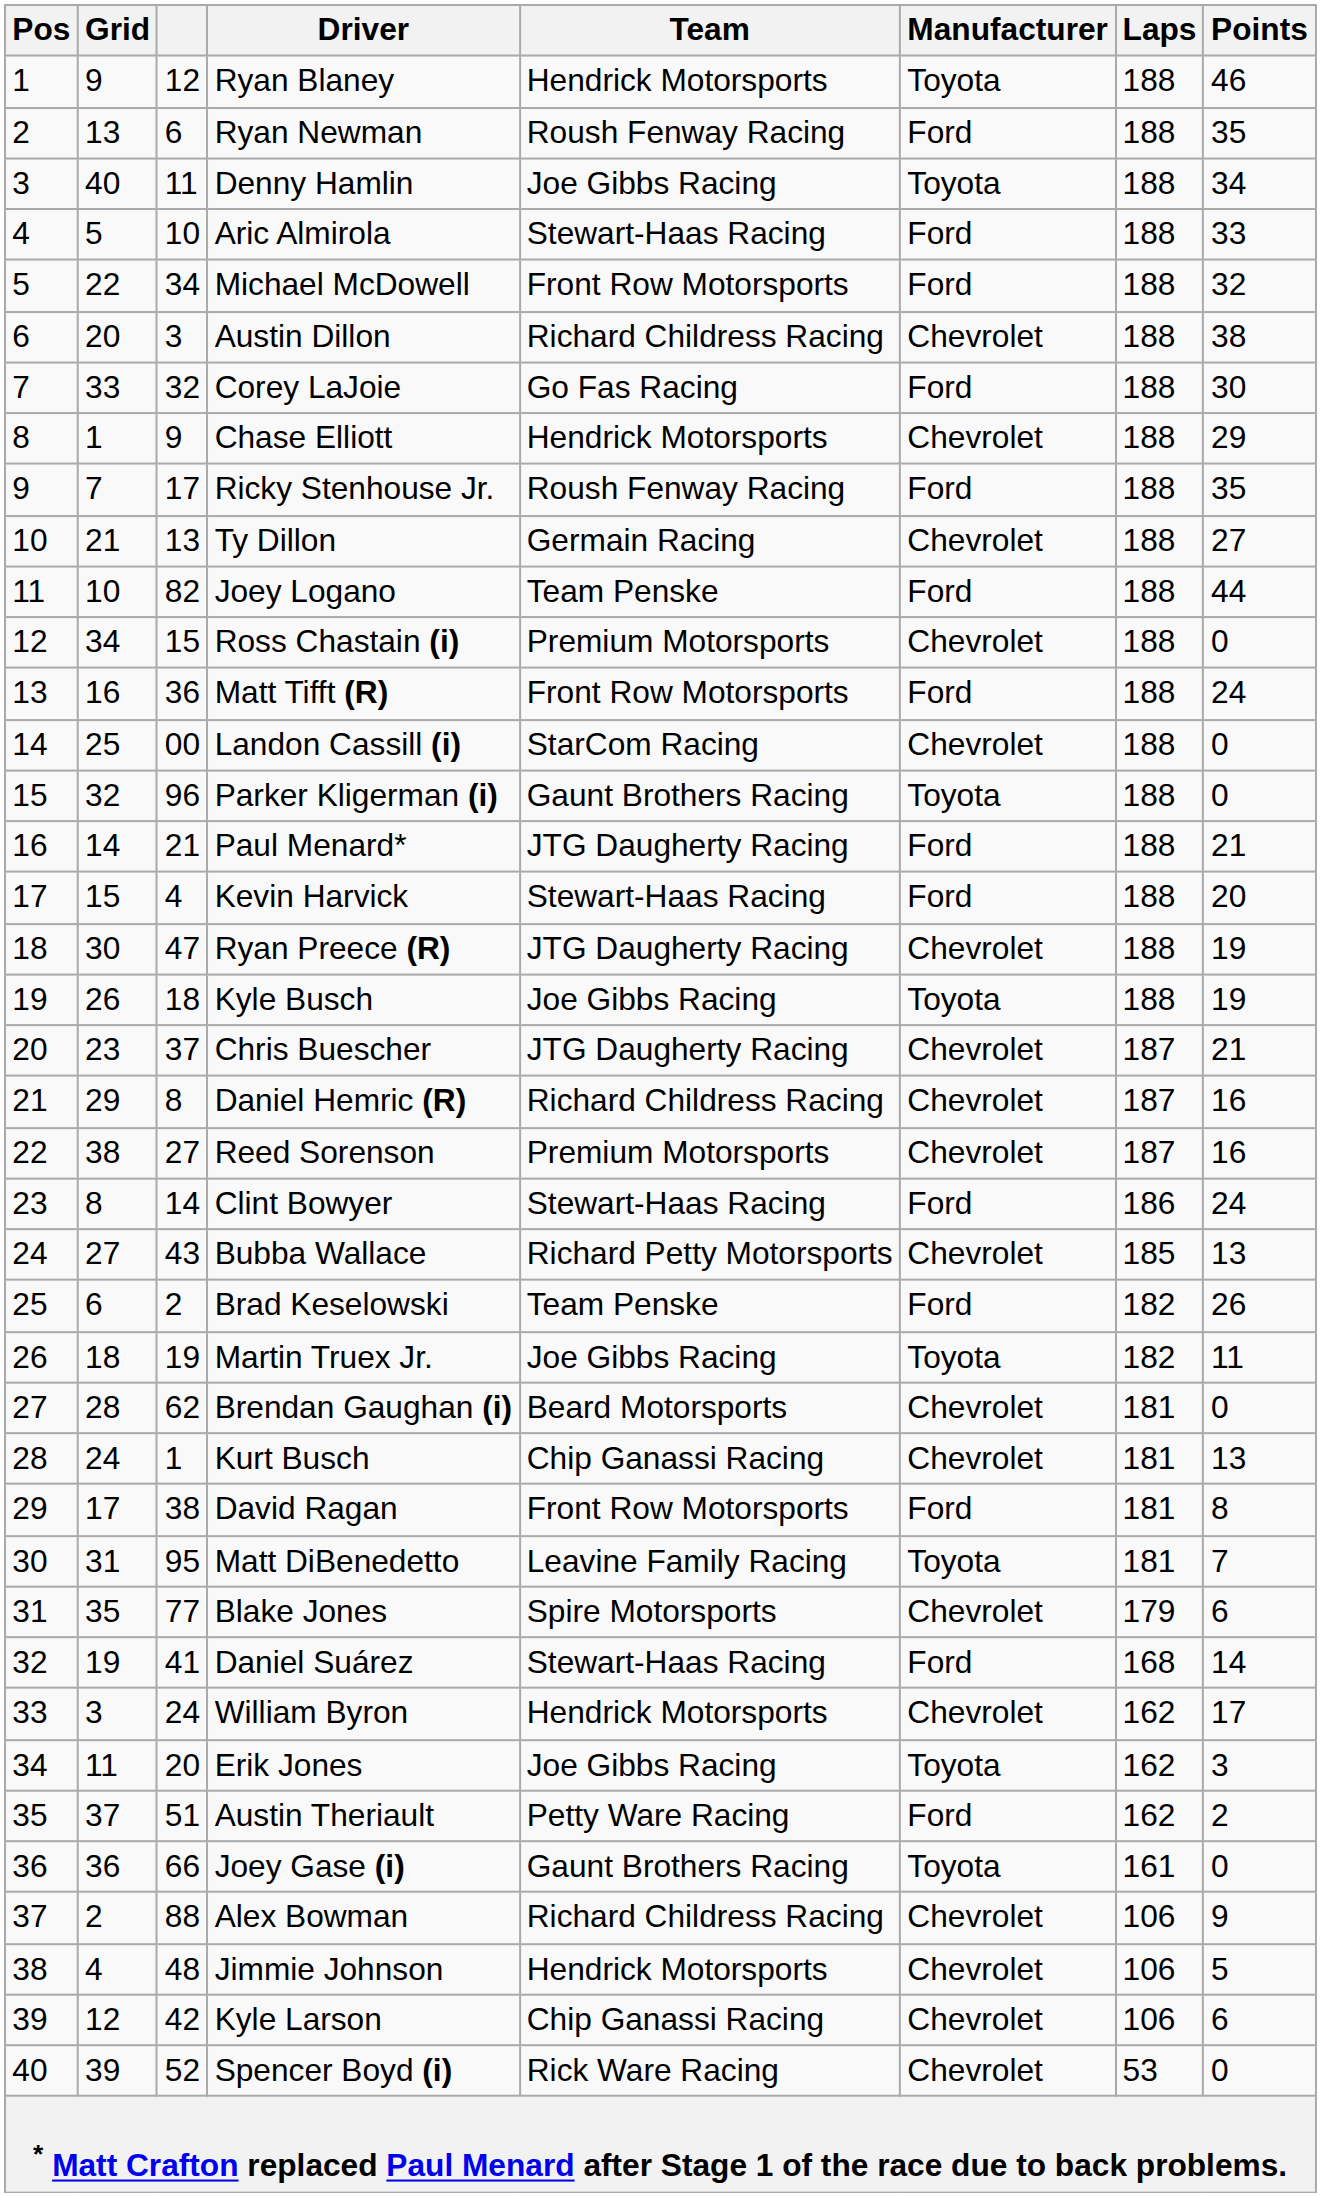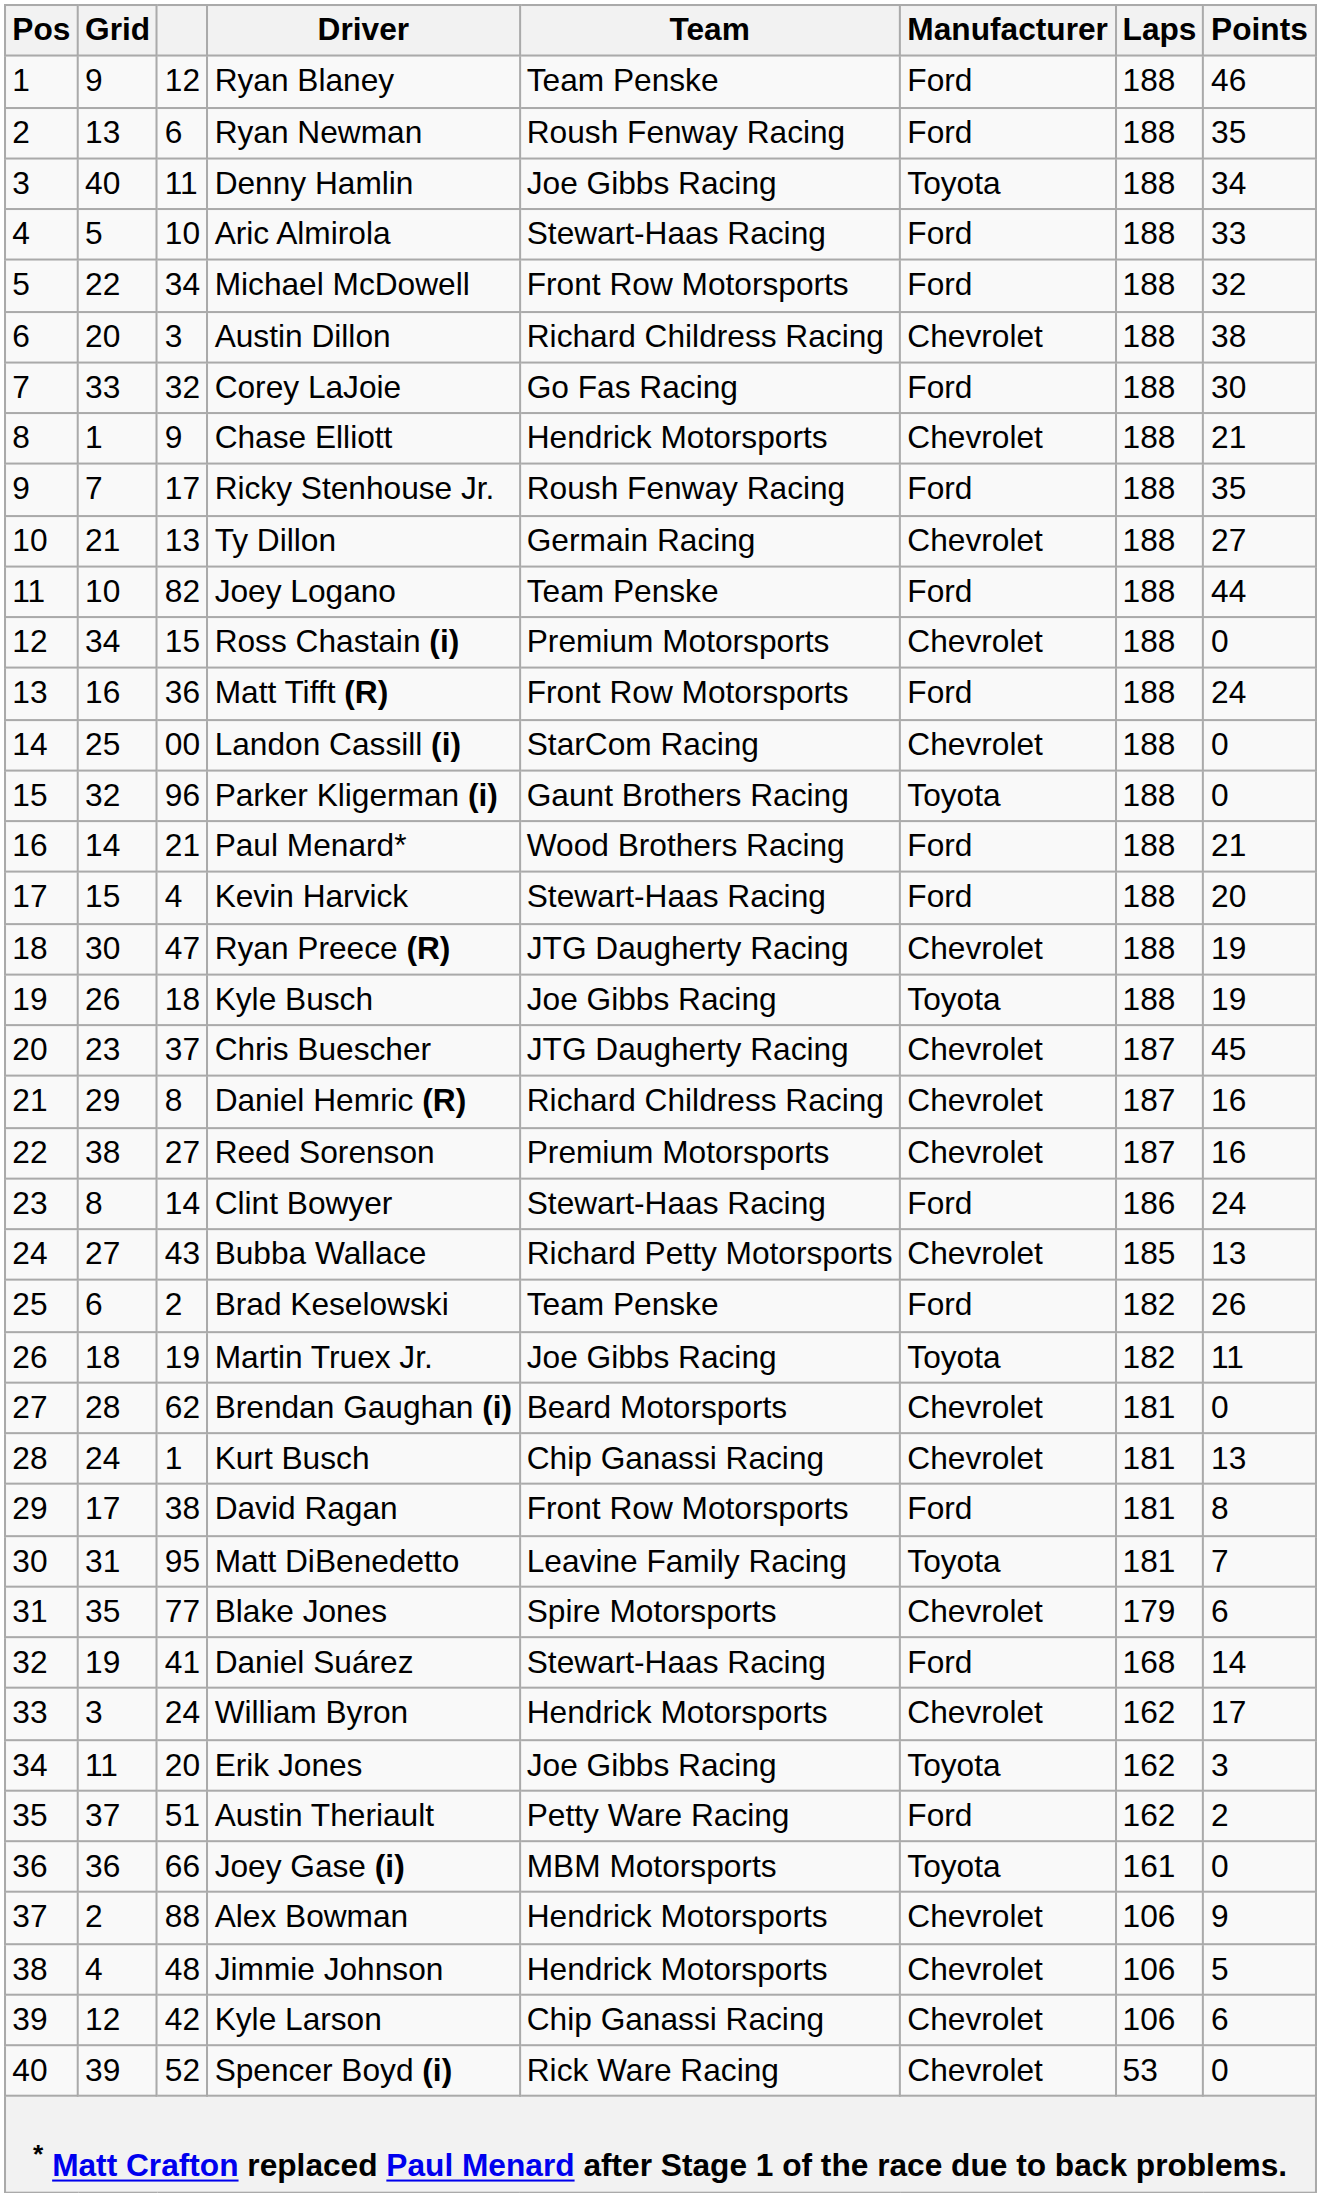Ryan Blaney | Team: Hendrick Motorsports -> Team Penske
Ryan Blaney | Manufacturer: Toyota -> Ford
Chase Elliott | Points: 29 -> 21
Paul Menard* | Team: JTG Daugherty Racing -> Wood Brothers Racing
Chris Buescher | Points: 21 -> 45
Joey Gase (i) | Team: Gaunt Brothers Racing -> MBM Motorsports
Alex Bowman | Team: Richard Childress Racing -> Hendrick Motorsports
